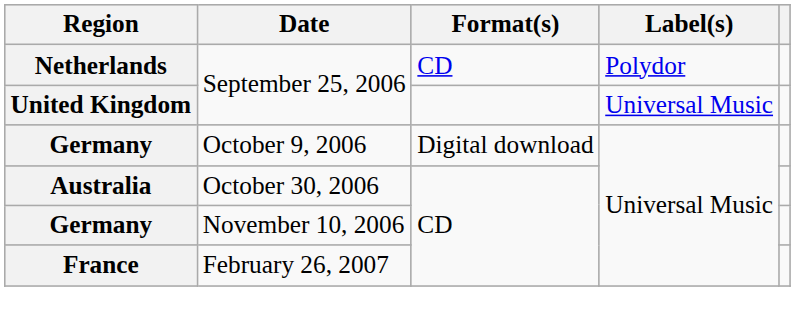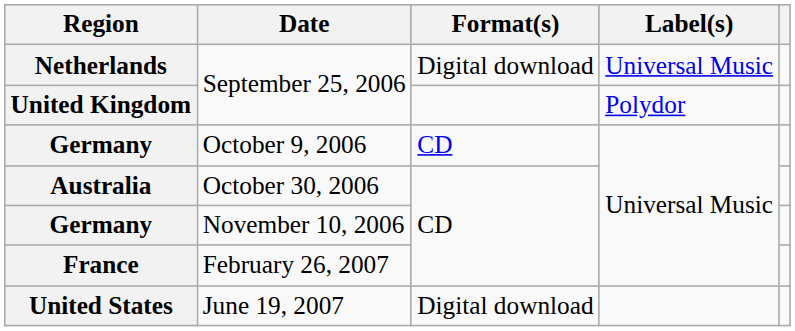Netherlands | Format(s): CD -> Digital download
Netherlands | Label(s): Polydor -> Universal Music
United Kingdom | Label(s): Universal Music -> Polydor
Germany / October 9, 2006 | Format(s): Digital download -> CD
+ row: United States | June 19, 2007 | Digital download
